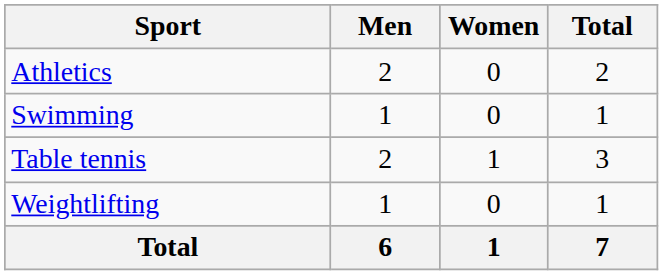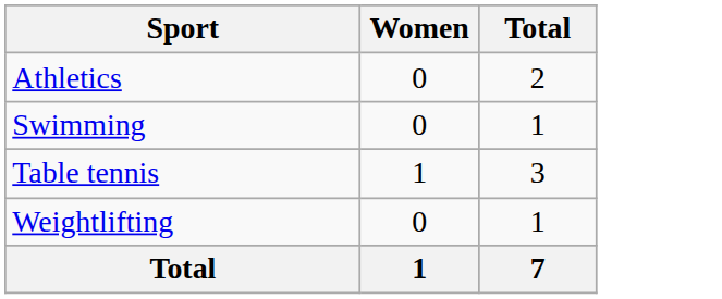- column: Men | 2 | 1 | 2 | 1 | 6
